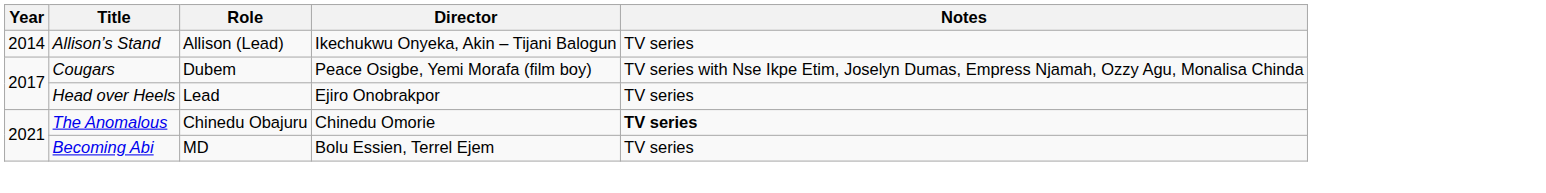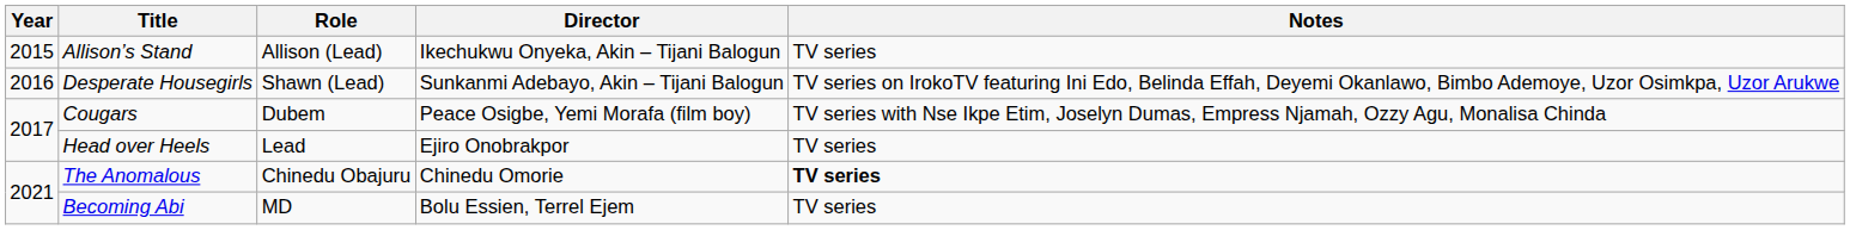Allison’s Stand | Year: 2014 -> 2015
+ row: 2016 | Desperate Housegirls | Shawn (Lead) | Sunkanmi Adebayo, Akin – Tijani Balogun | TV series on IrokoTV featuring Ini Edo, Belinda Effah, Deyemi Okanlawo, Bimbo Ademoye, Uzor Osimkpa, Uzor Arukwe
